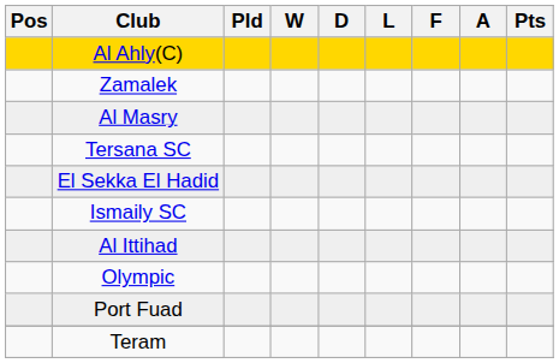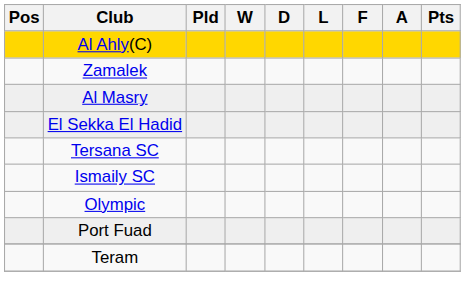rows swapped: Tersana SC <-> El Sekka El Hadid
- row: Al Ittihad
